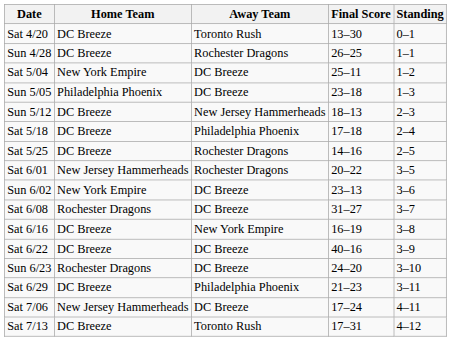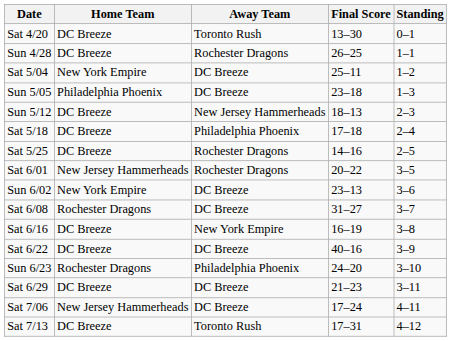Sun 6/23 | Away Team: DC Breeze -> Philadelphia Phoenix
Sat 6/29 | Away Team: Philadelphia Phoenix -> DC Breeze
